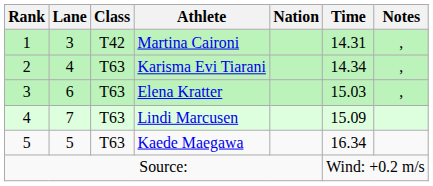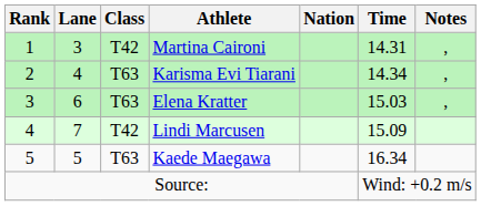Lindi Marcusen | Class: T63 -> T42
